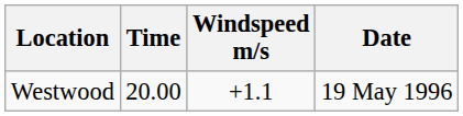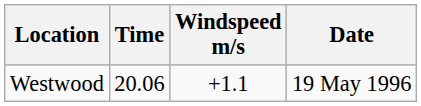Westwood | Time: 20.00 -> 20.06
